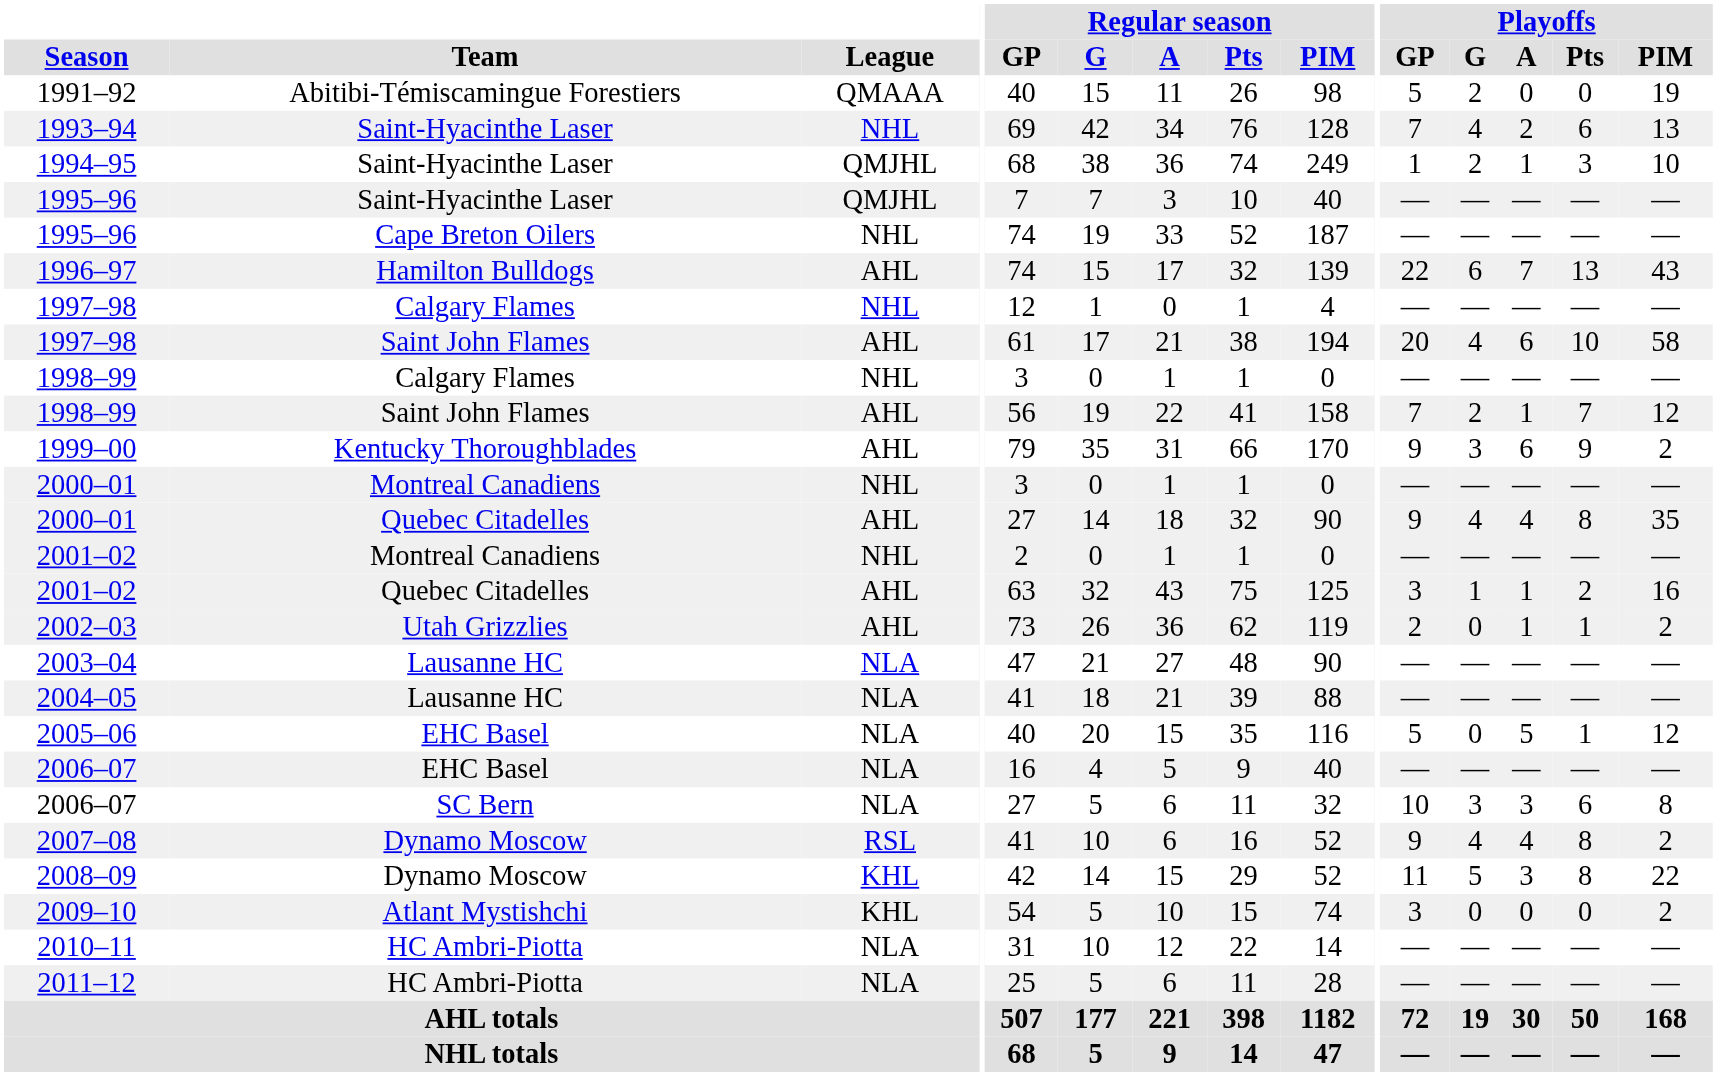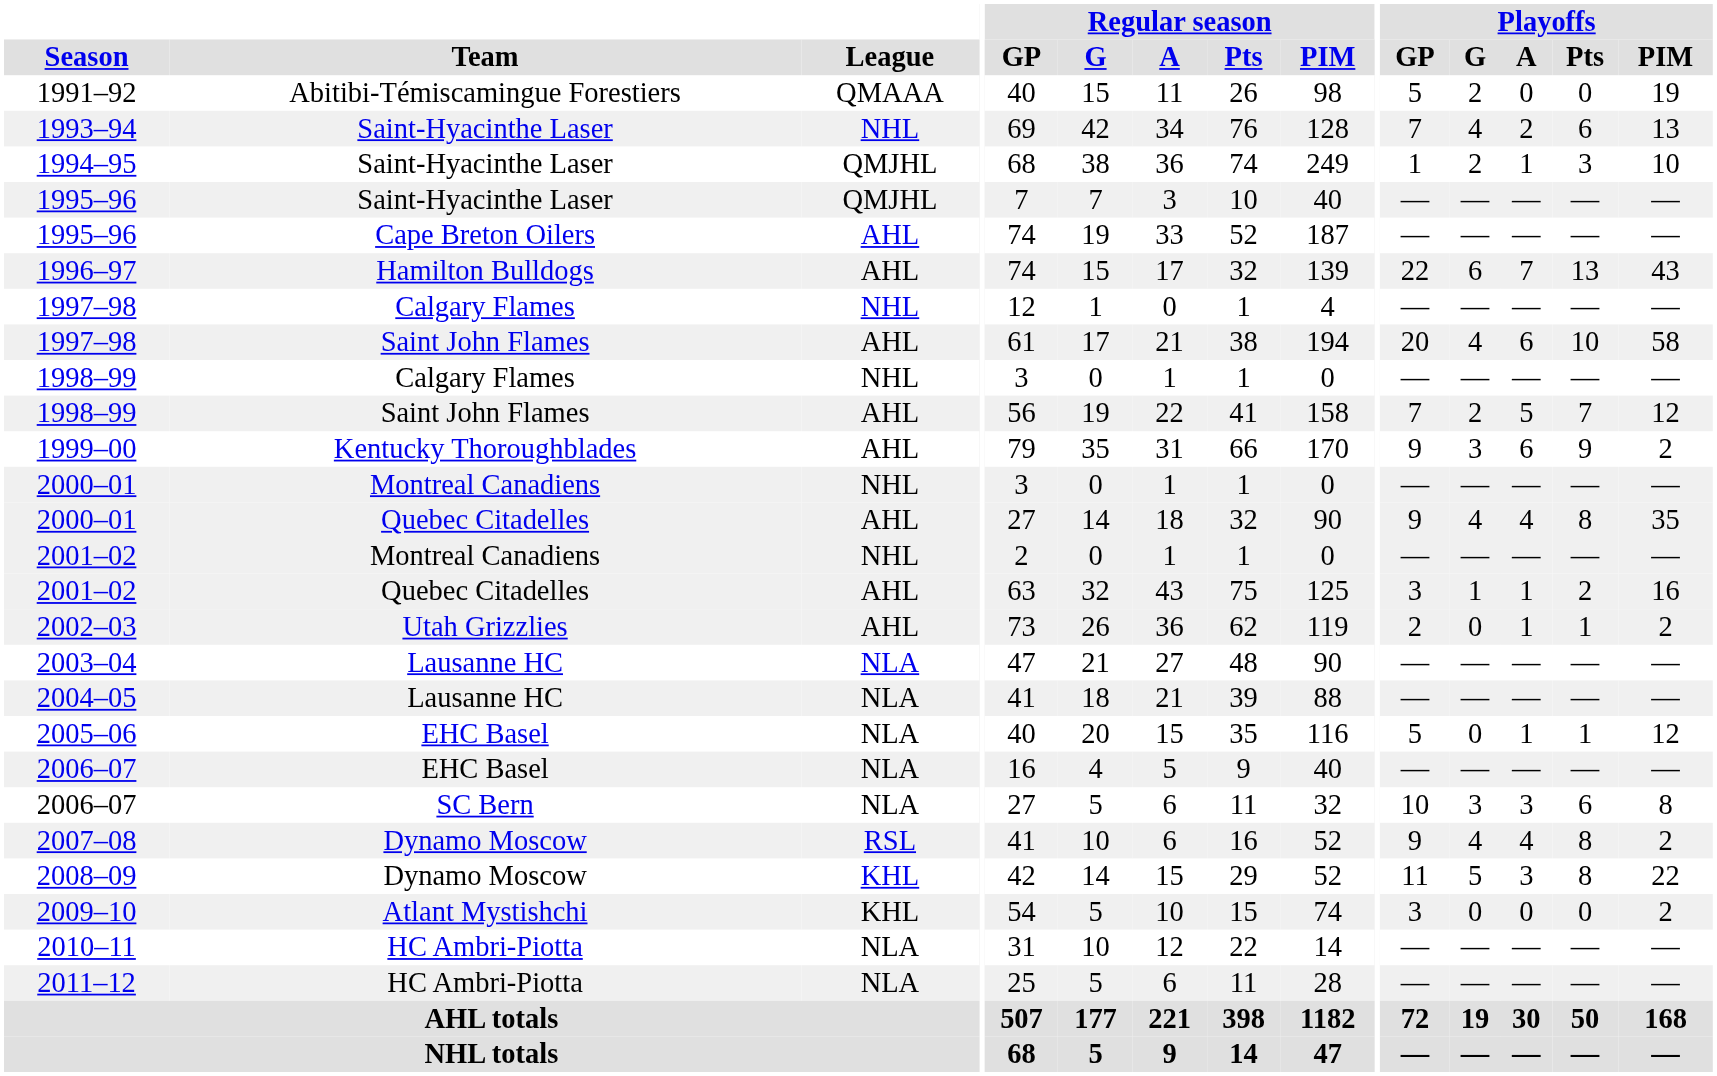1995–96 / Cape Breton Oilers | League: NHL -> AHL
1998–99 / Saint John Flames | Playoffs / A: 1 -> 5
2005–06 | Playoffs / A: 5 -> 1
